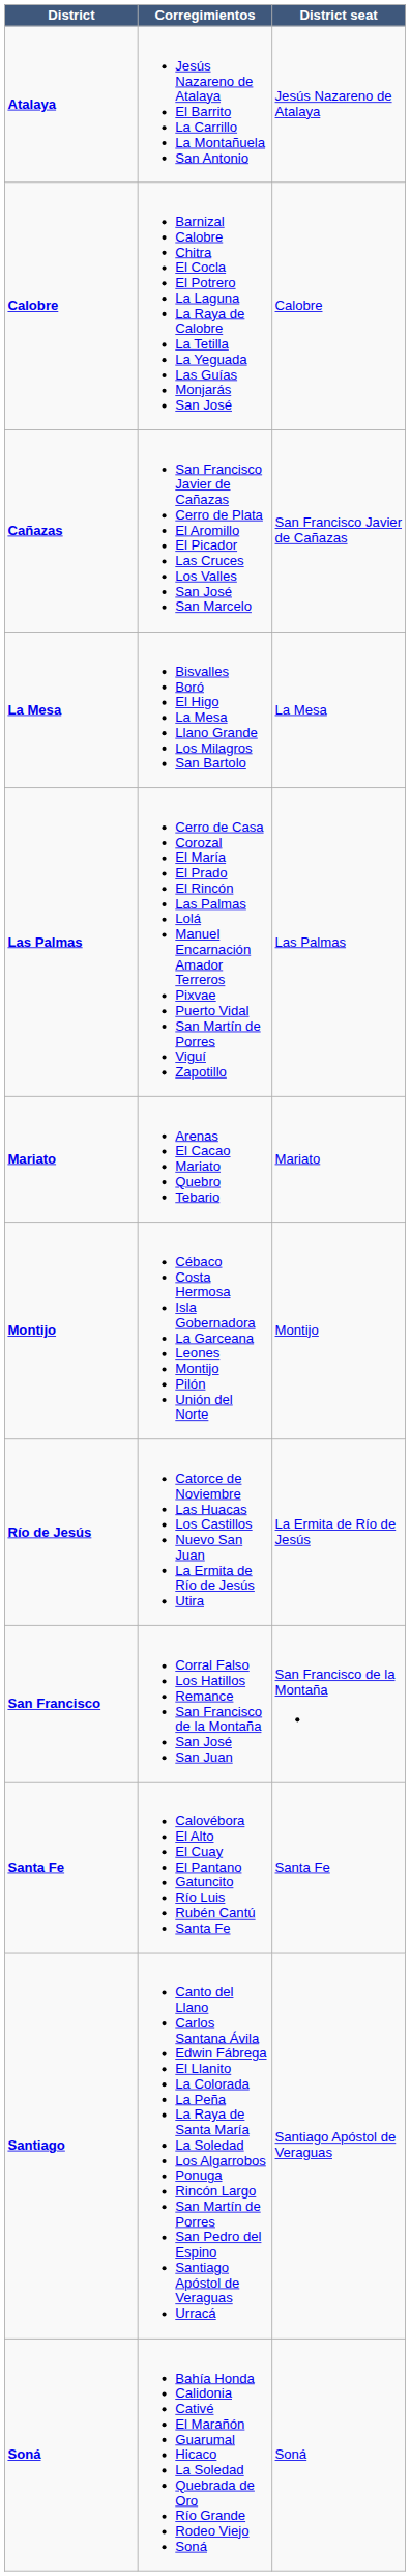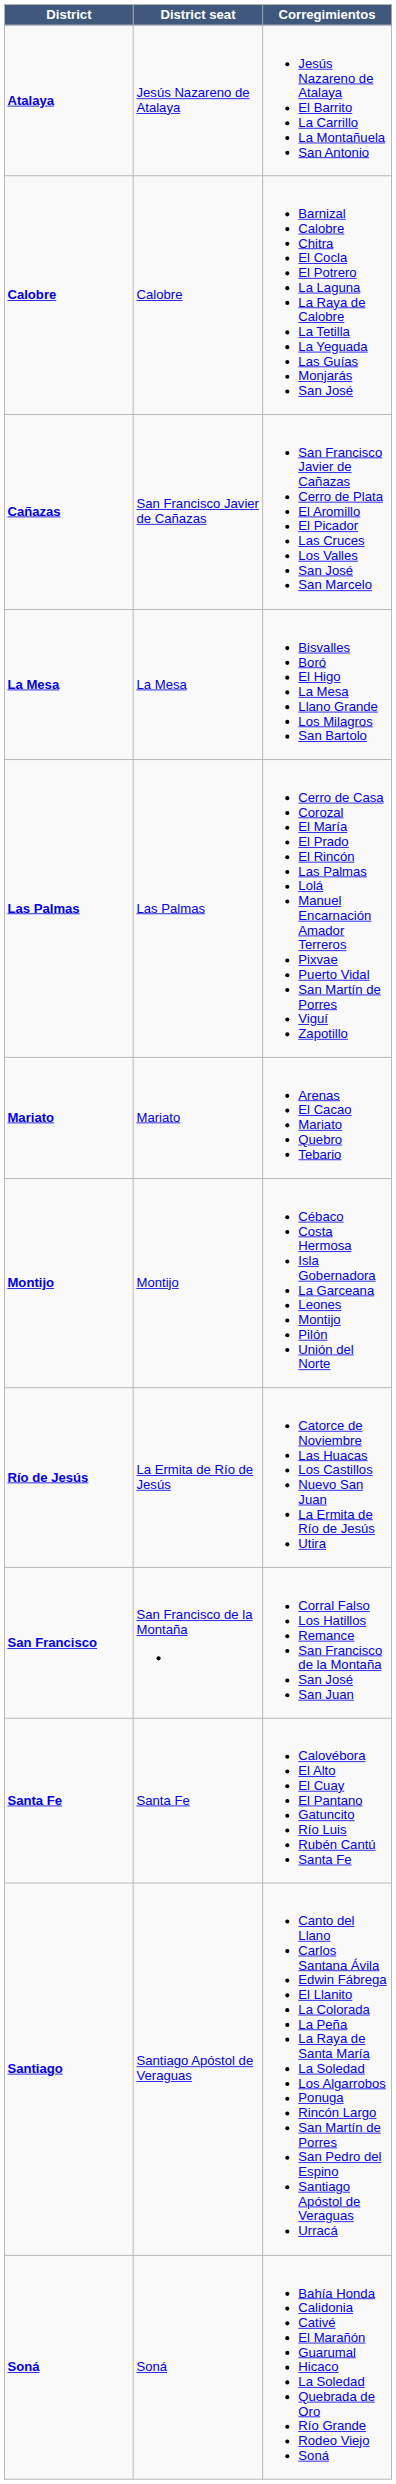columns swapped: Corregimientos <-> District seat
